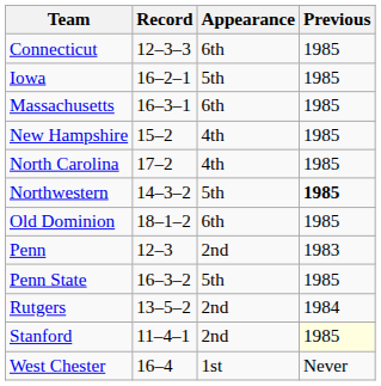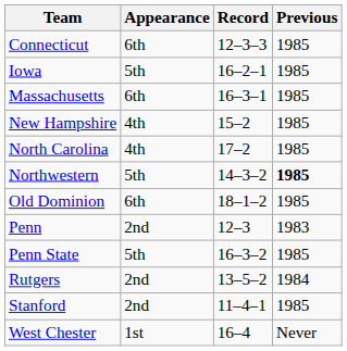columns swapped: Record <-> Appearance
Stanford | Previous: lightyellow background -> no background
